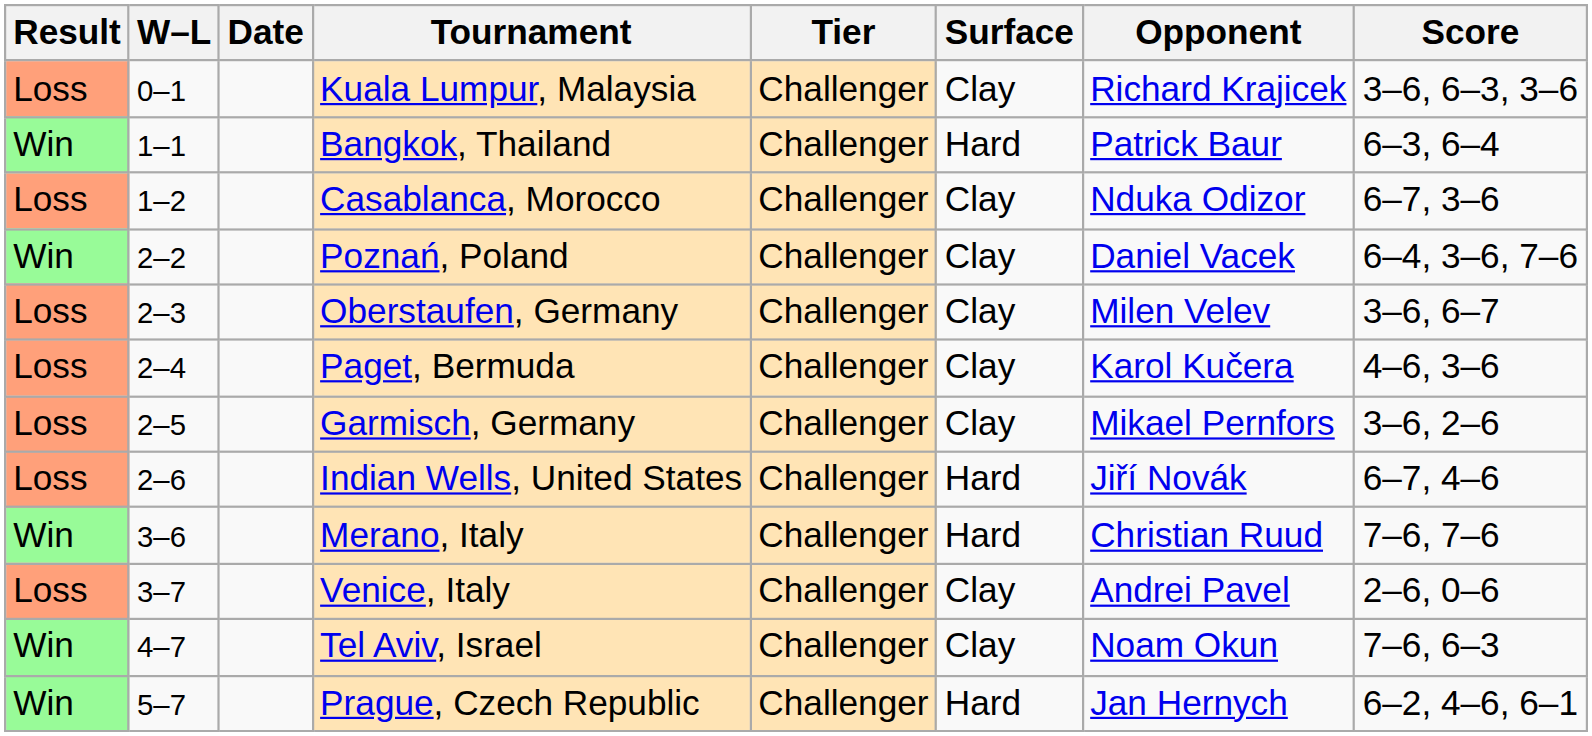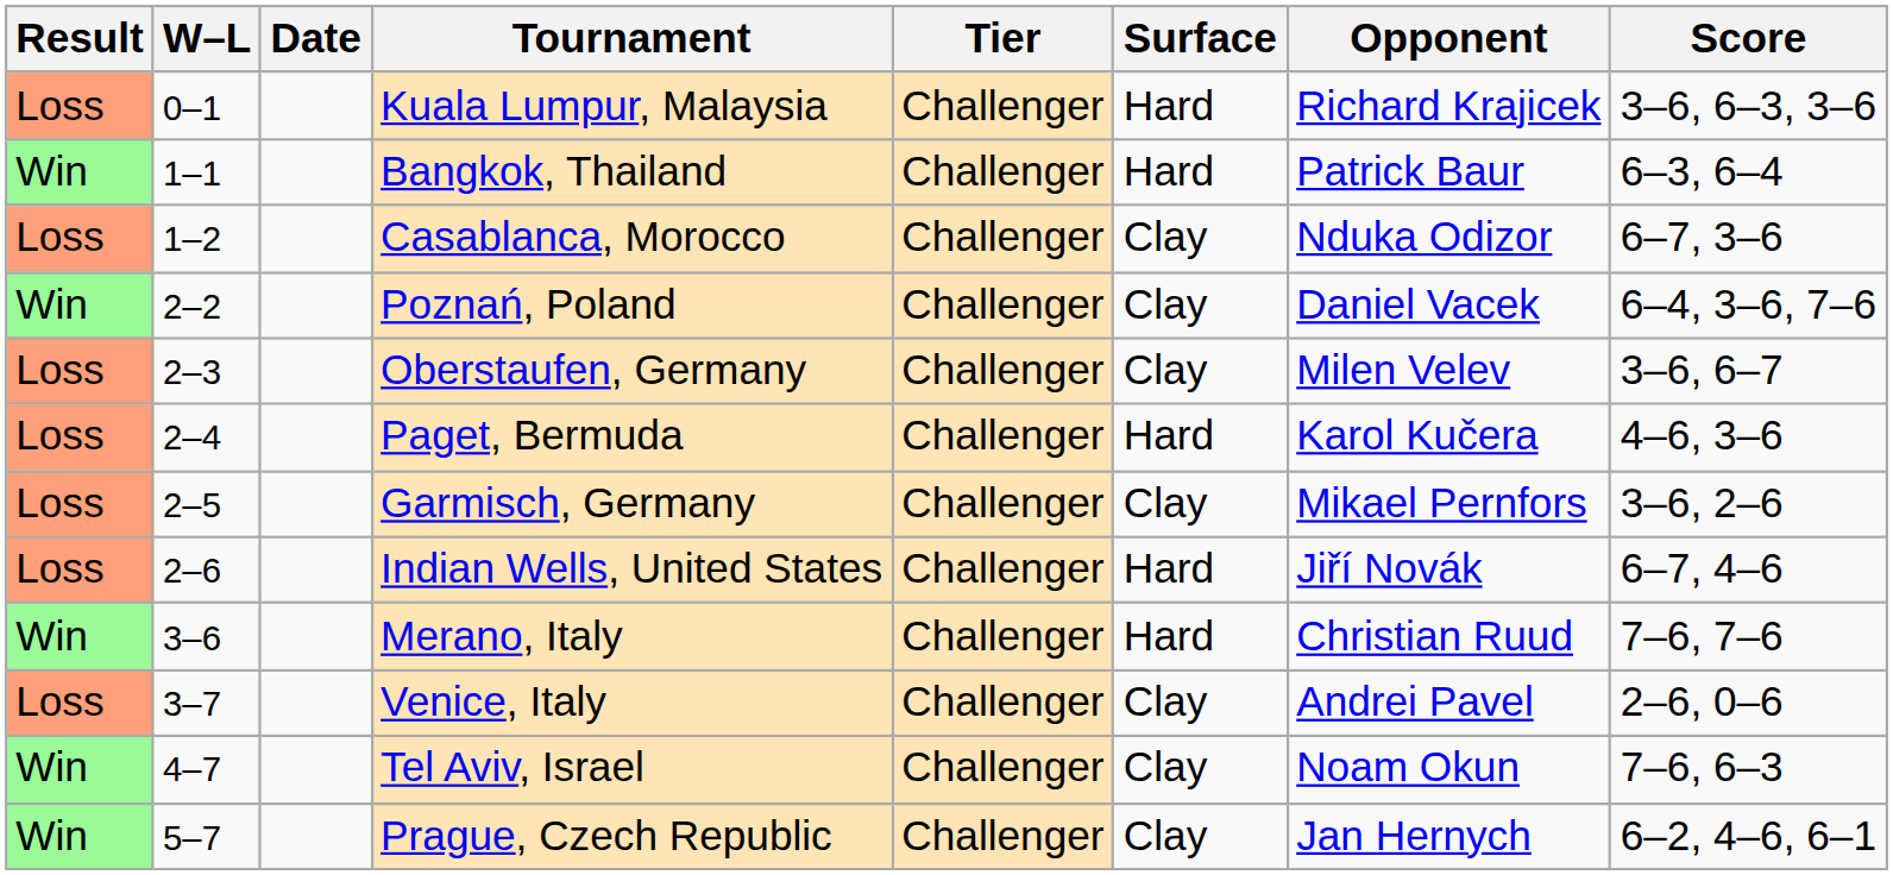Kuala Lumpur, Malaysia | Surface: Clay -> Hard
Paget, Bermuda | Surface: Clay -> Hard
Prague, Czech Republic | Surface: Hard -> Clay
